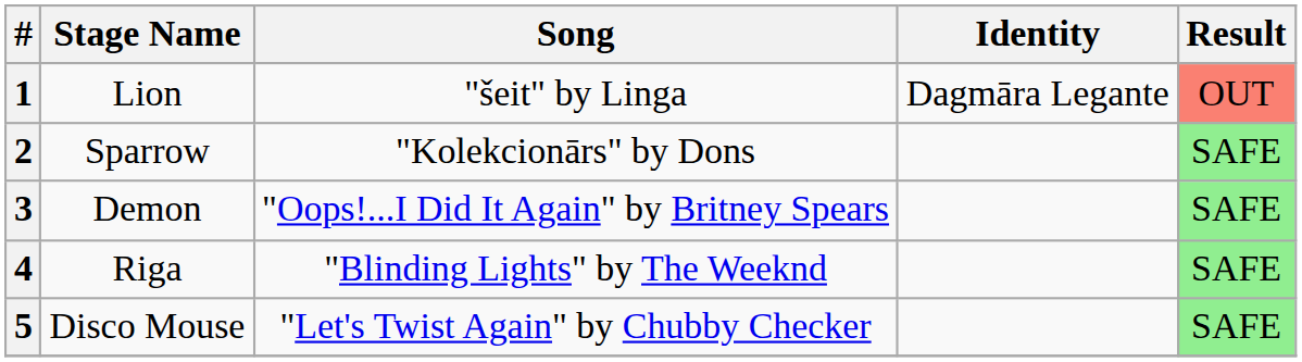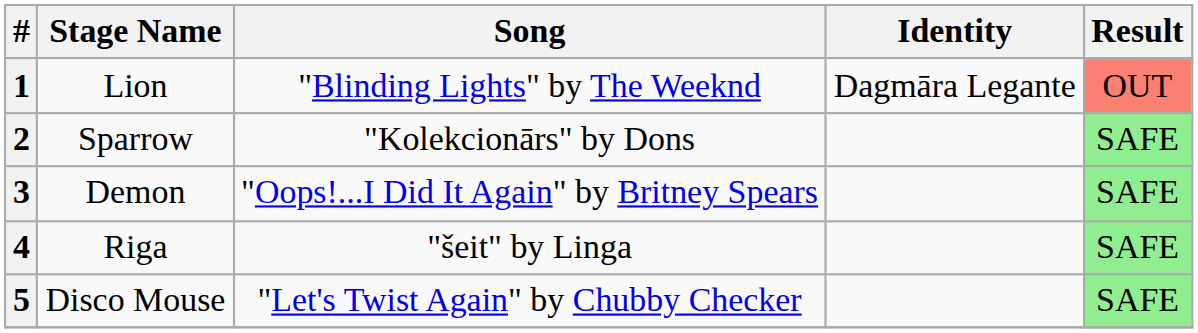1 | Song: "šeit" by Linga -> "Blinding Lights" by The Weeknd
4 | Song: "Blinding Lights" by The Weeknd -> "šeit" by Linga
